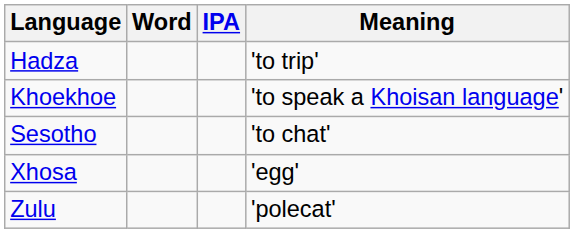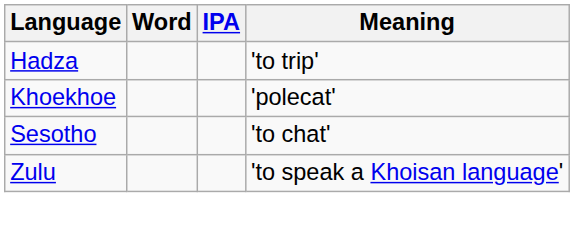Khoekhoe | Meaning: 'to speak a Khoisan language' -> 'polecat'
- row: Xhosa | 'egg'
Zulu | Meaning: 'polecat' -> 'to speak a Khoisan language'
